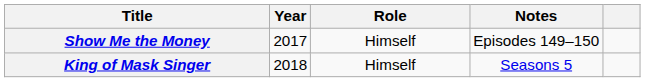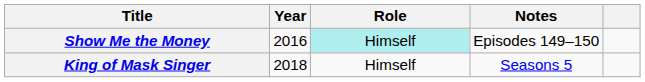Show Me the Money | Year: 2017 -> 2016
Show Me the Money | Role: no background -> paleturquoise background
